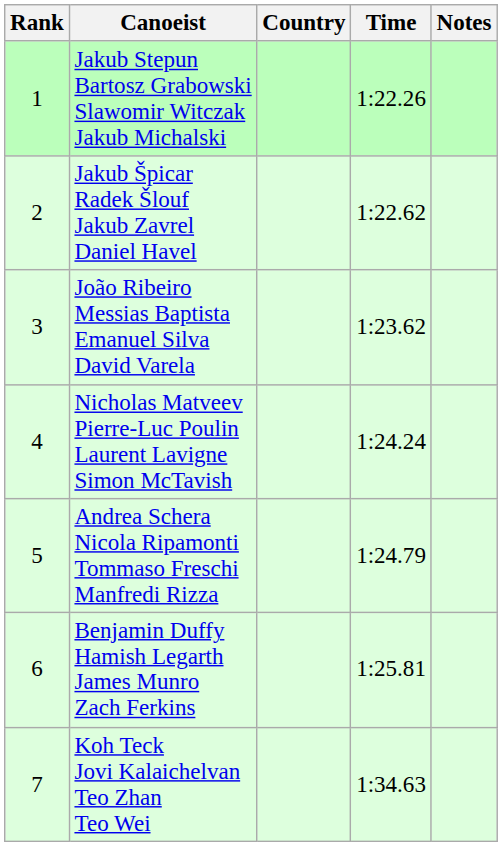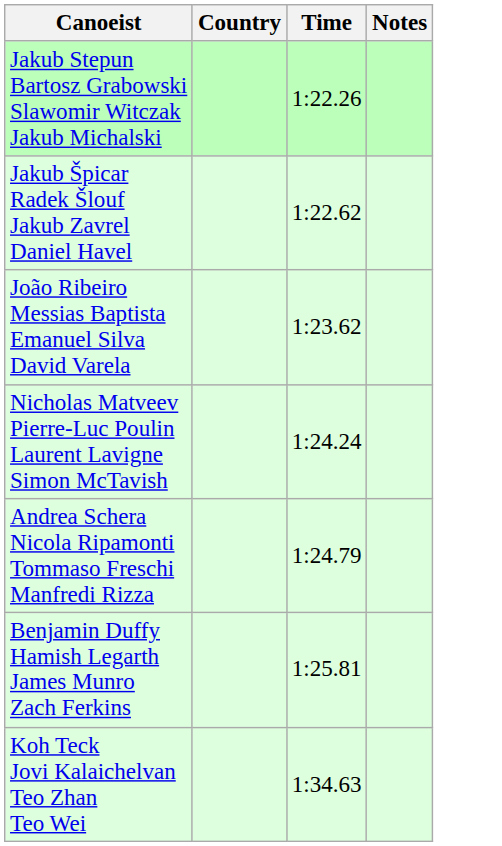- column: Rank | 1 | 2 | 3 | 4 | 5 | 6 | 7
